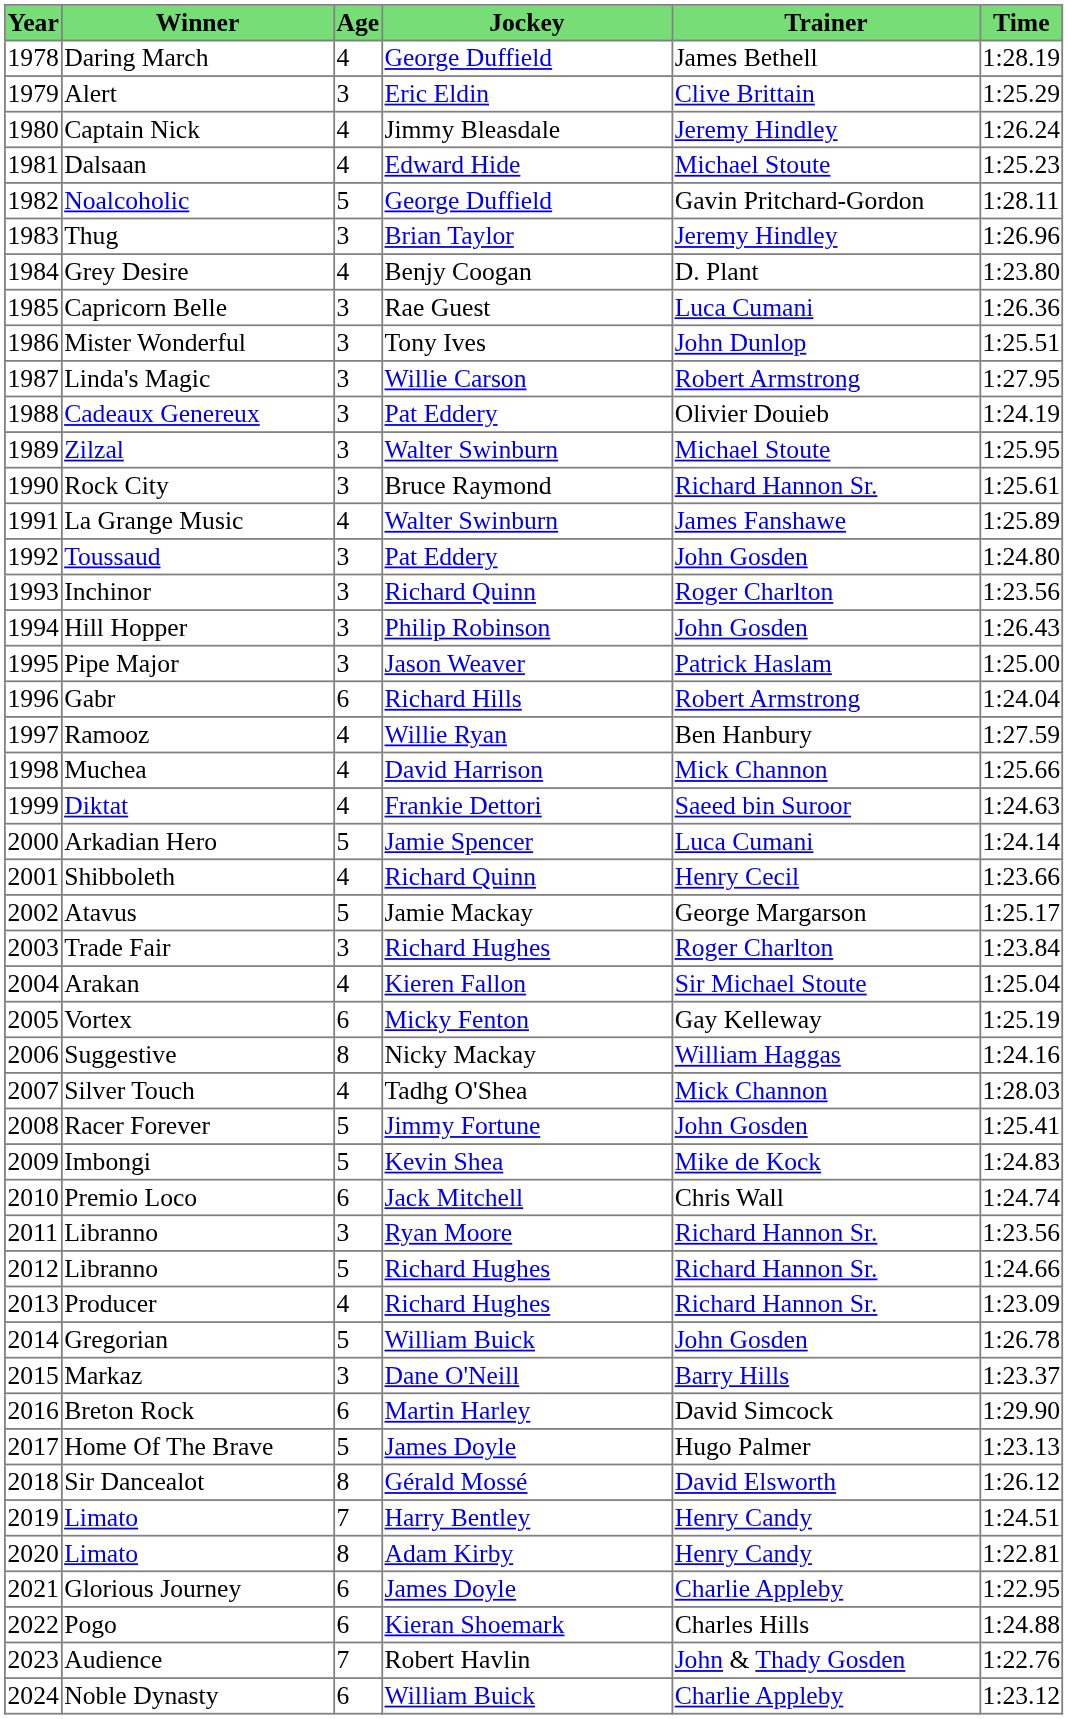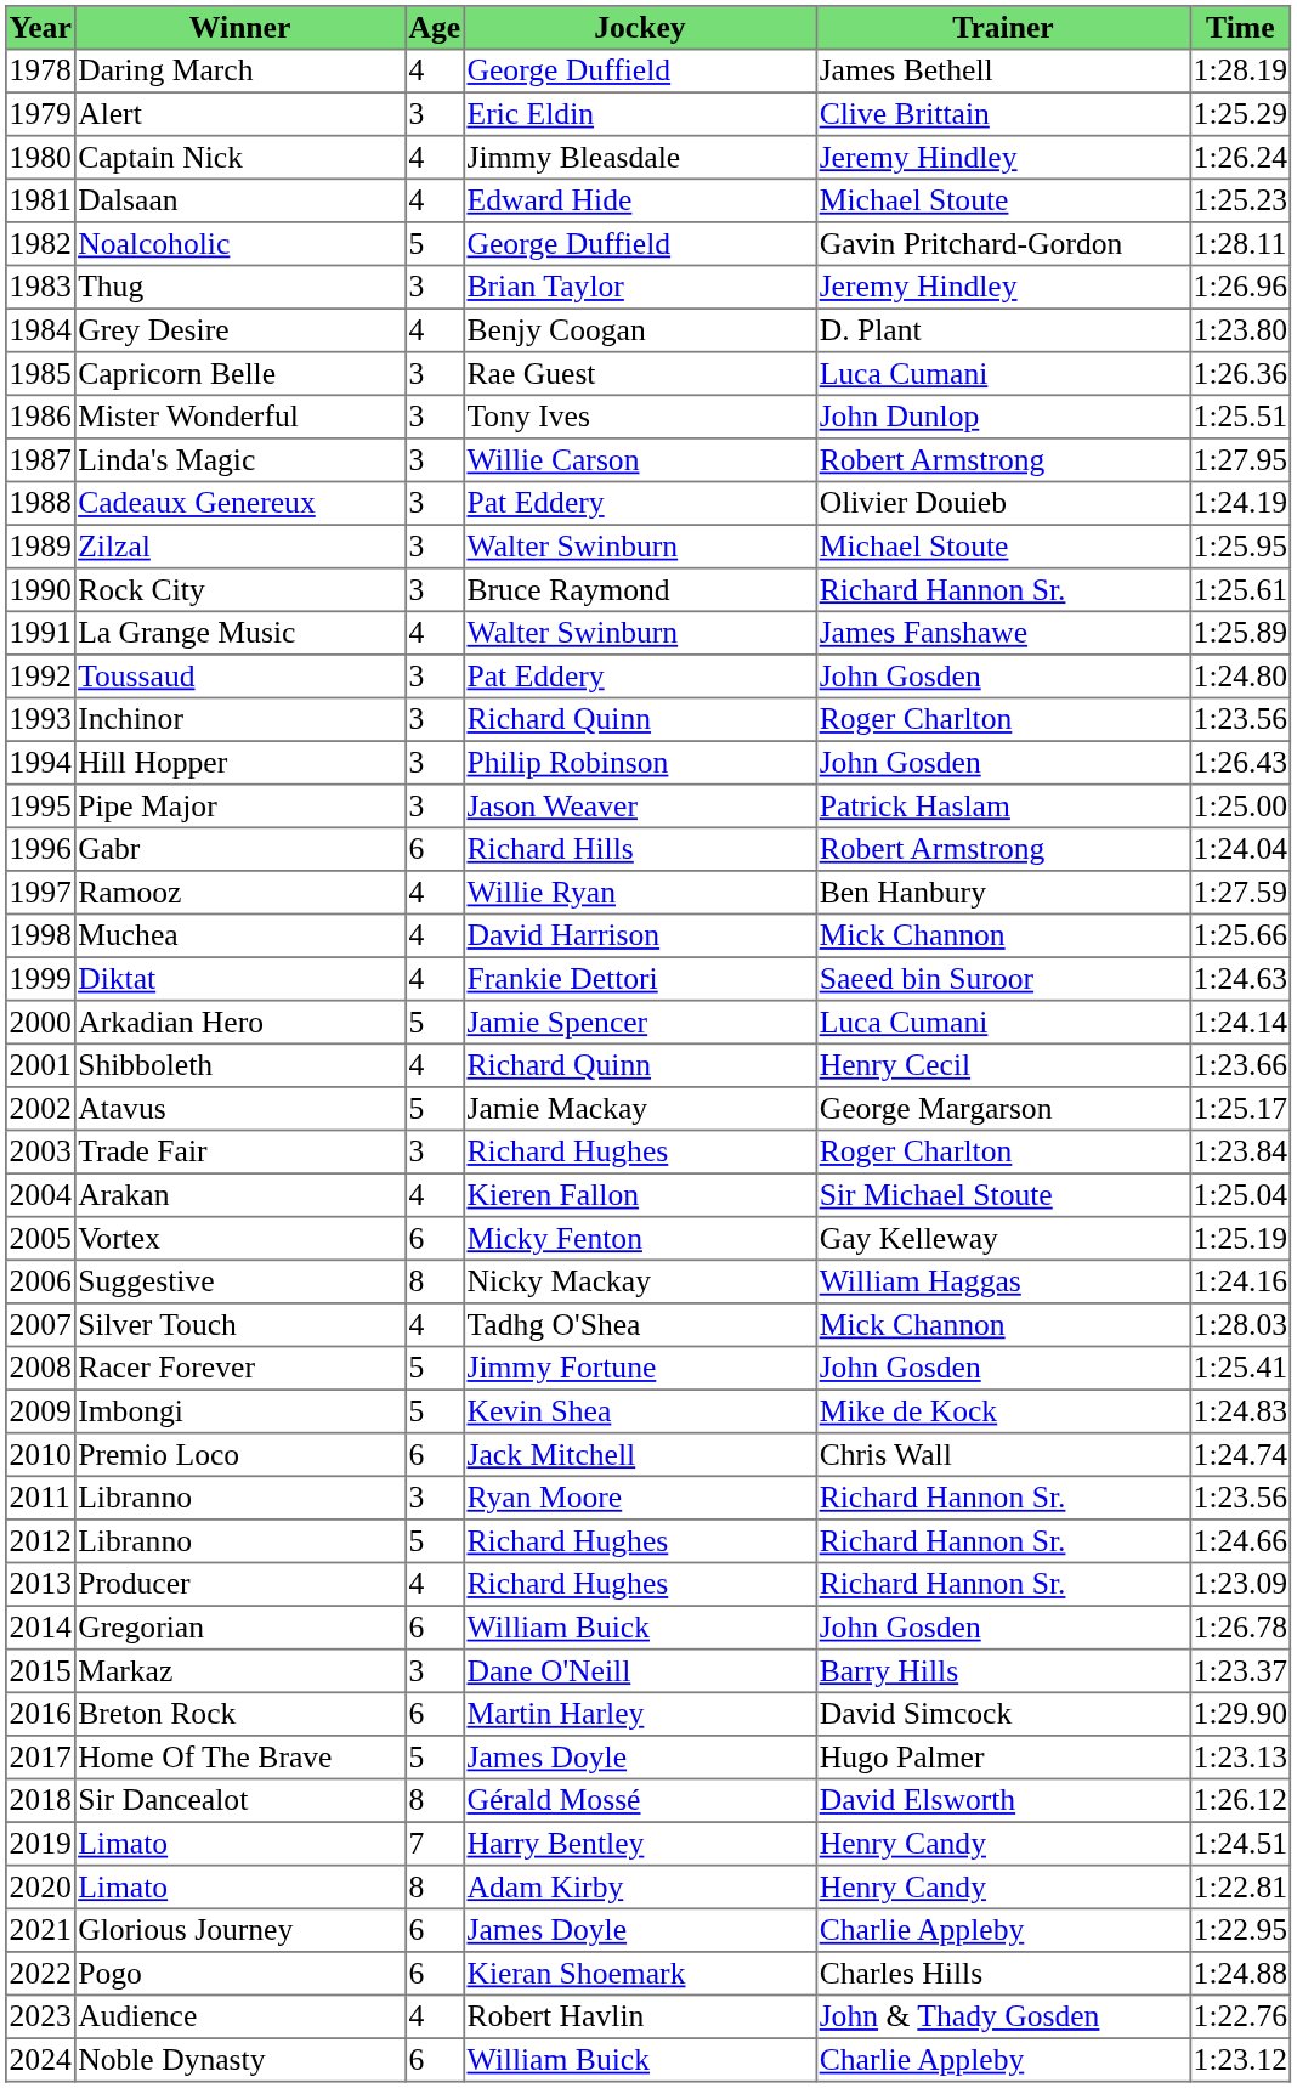Gregorian | Age: 5 -> 6
Audience | Age: 7 -> 4
